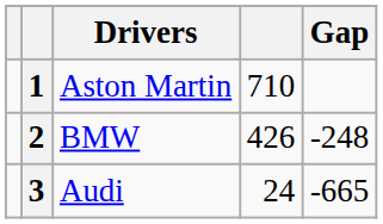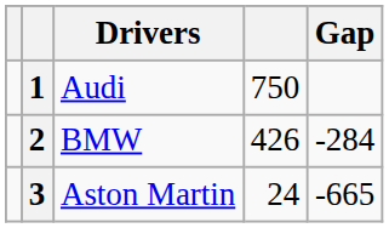1 | Drivers: Aston Martin -> Audi
1 | column 4: 710 -> 750
2 | Gap: -248 -> -284
3 | Drivers: Audi -> Aston Martin
